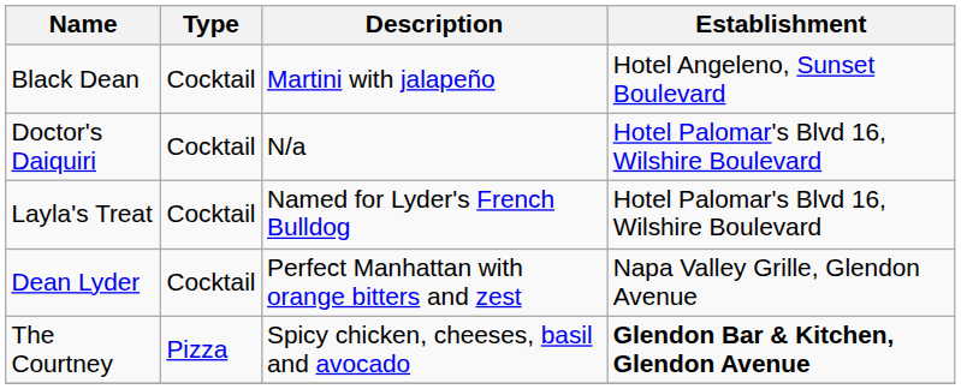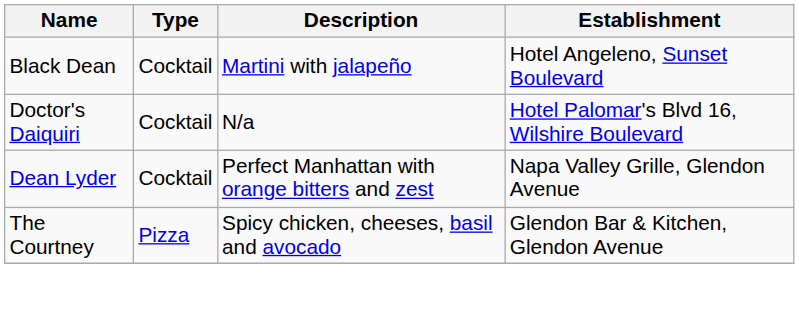- row: Layla's Treat | Cocktail | Named for Lyder's French Bulldog | Hotel Palomar's Blvd 16, Wilshire Boulevard
The Courtney | Establishment: bold -> normal
